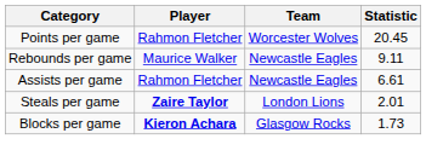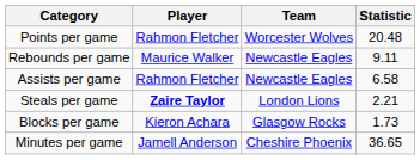Points per game | Statistic: 20.45 -> 20.48
Assists per game | Statistic: 6.61 -> 6.58
Steals per game | Statistic: 2.01 -> 2.21
Blocks per game | Player: bold -> normal
+ row: Minutes per game | Jamell Anderson | Cheshire Phoenix | 36.65
